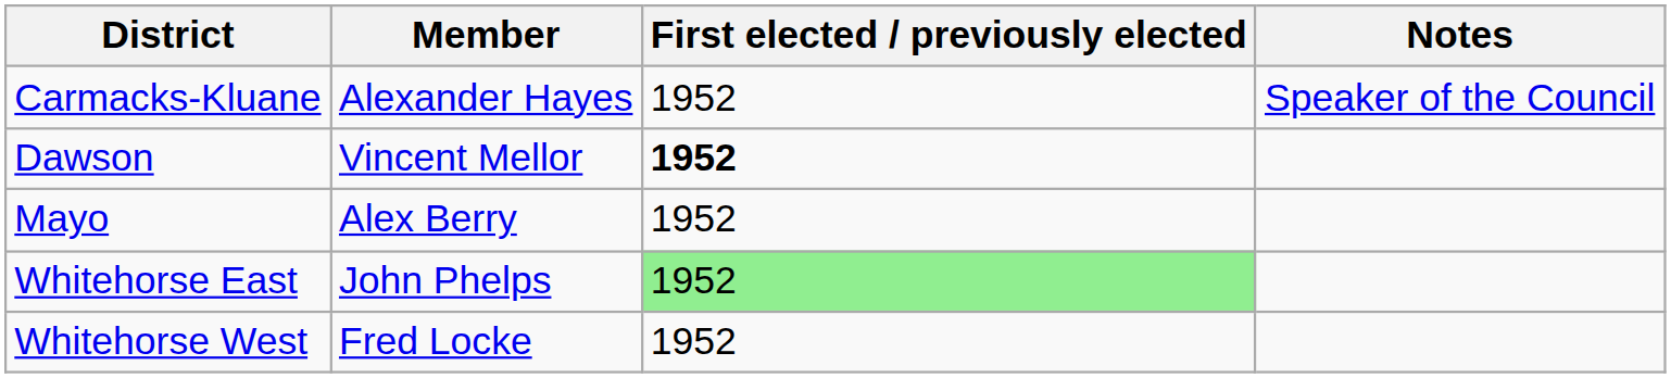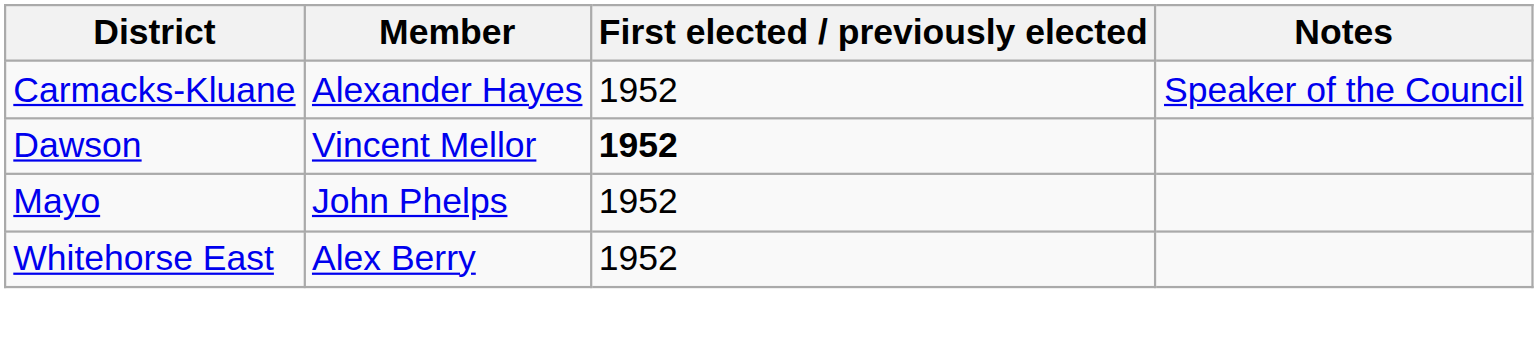Mayo | Member: Alex Berry -> John Phelps
Whitehorse East | Member: John Phelps -> Alex Berry
Whitehorse East | First elected / previously elected: lightgreen background -> no background
- row: Whitehorse West | Fred Locke | 1952
